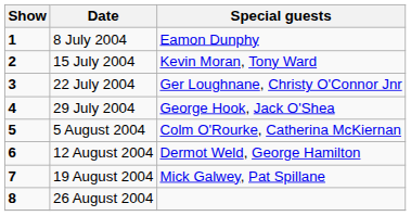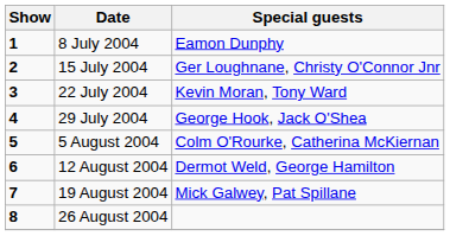15 July 2004 | Special guests: Kevin Moran, Tony Ward -> Ger Loughnane, Christy O'Connor Jnr
22 July 2004 | Special guests: Ger Loughnane, Christy O'Connor Jnr -> Kevin Moran, Tony Ward
